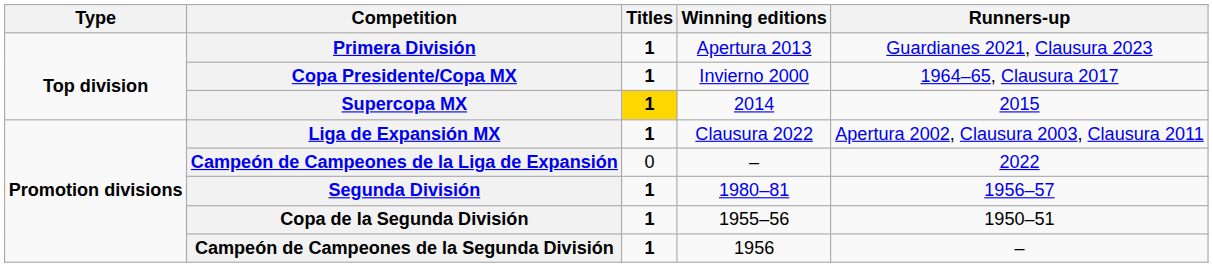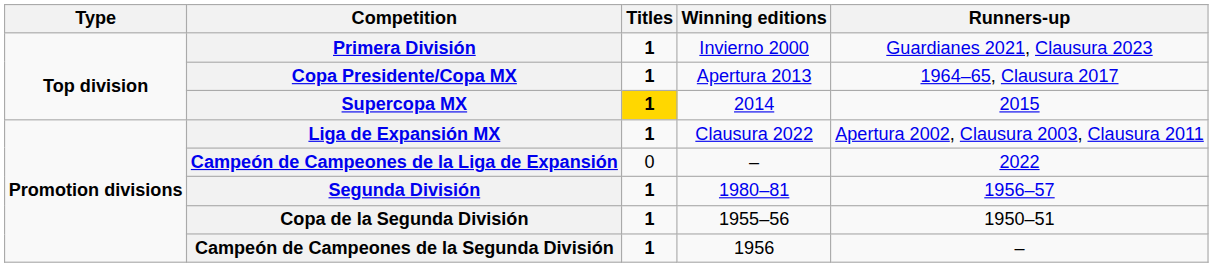Primera División | Winning editions: Apertura 2013 -> Invierno 2000
Copa Presidente/Copa MX | Winning editions: Invierno 2000 -> Apertura 2013
